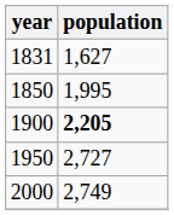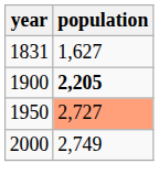- row: 1850 | 1,995
1950 | population: no background -> lightsalmon background
